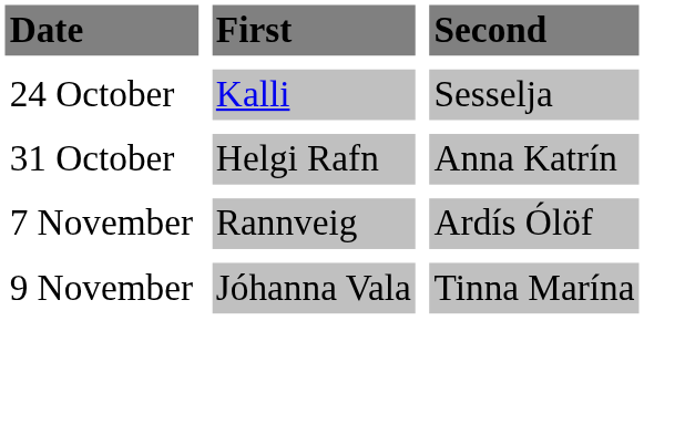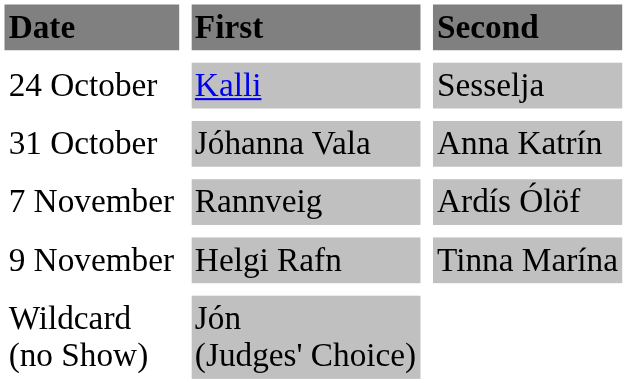31 October | First: Helgi Rafn -> Jóhanna Vala
9 November | First: Jóhanna Vala -> Helgi Rafn
+ row: Wildcard (no Show) | Jón (Judges' Choice)
